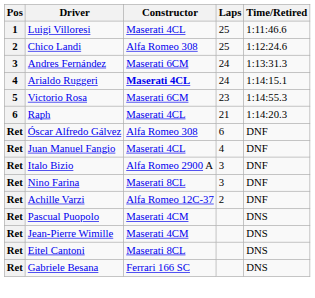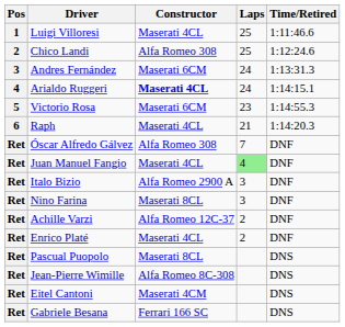Óscar Alfredo Gálvez | Laps: 6 -> 7
Juan Manuel Fangio | Laps: no background -> lightgreen background
+ row: Ret | Enrico Platé | Maserati 4CL | 2 | DNF
Pascual Puopolo | Constructor: Maserati 4CM -> Maserati 8CL
Jean-Pierre Wimille | Constructor: Maserati 4CM -> Alfa Romeo 8C-308
Eitel Cantoni | Constructor: Maserati 8CL -> Maserati 4CM
